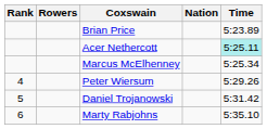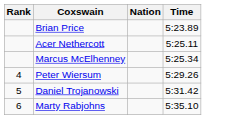- column: Rowers
Acer Nethercott | Time: paleturquoise background -> no background
